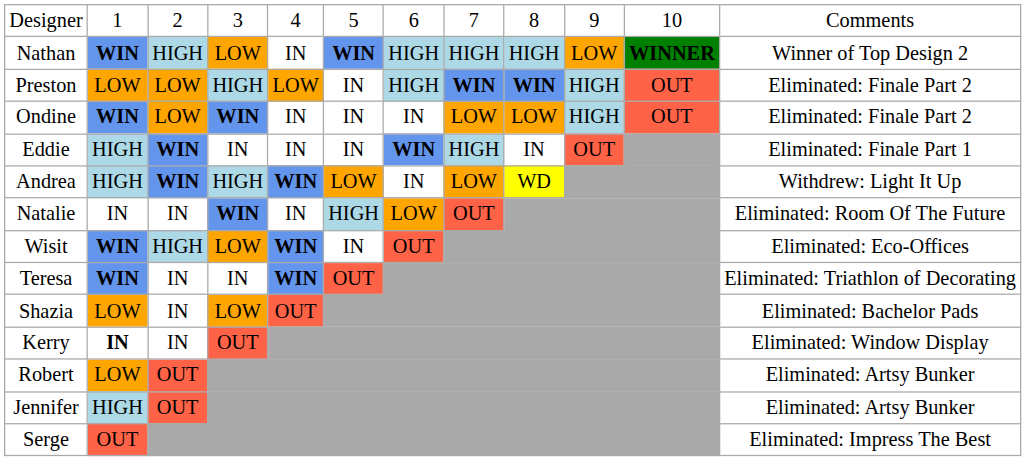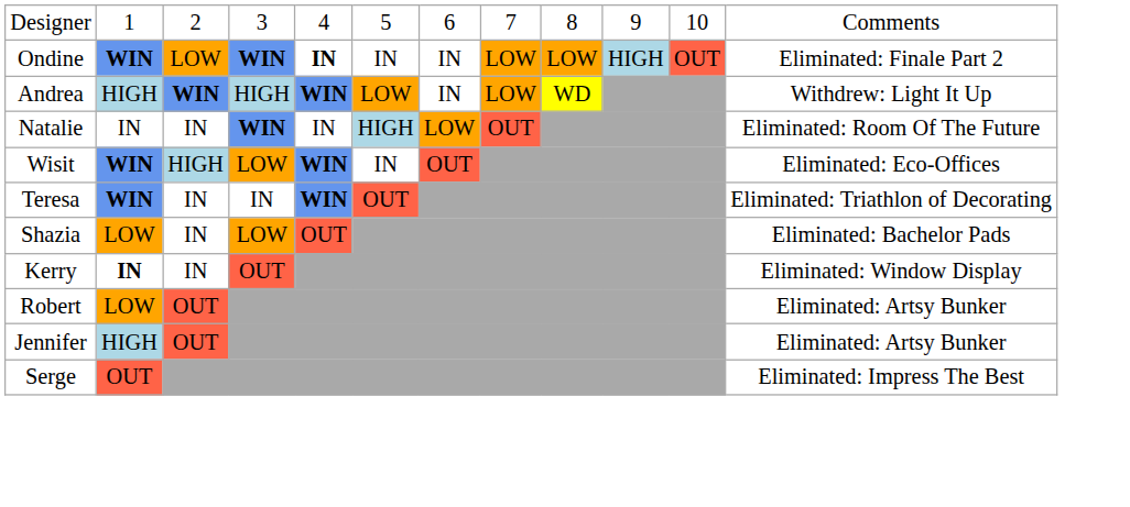- row: Nathan | WIN | HIGH | LOW | IN | WIN | HIGH | HIGH | HIGH | LOW | WINNER | Winner of Top Design 2
- row: Preston | LOW | LOW | HIGH | LOW | IN | HIGH | WIN | WIN | HIGH | OUT | Eliminated: Finale Part 2
Ondine | column 5: normal -> bold
- row: Eddie | HIGH | WIN | IN | IN | IN | WIN | HIGH | IN | OUT | Eliminated: Finale Part 1
